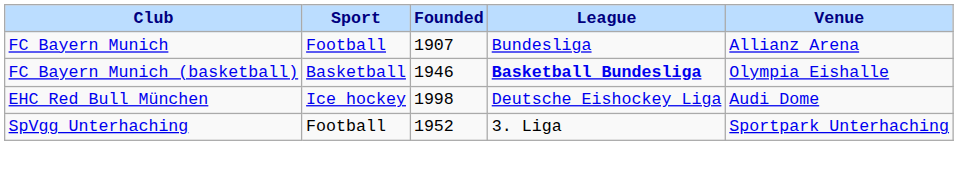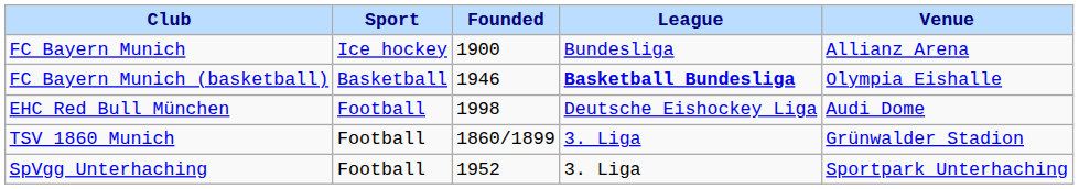FC Bayern Munich | Sport: Football -> Ice hockey
FC Bayern Munich | Founded: 1907 -> 1900
EHC Red Bull München | Sport: Ice hockey -> Football
+ row: TSV 1860 Munich | Football | 1860/1899 | 3. Liga | Grünwalder Stadion
